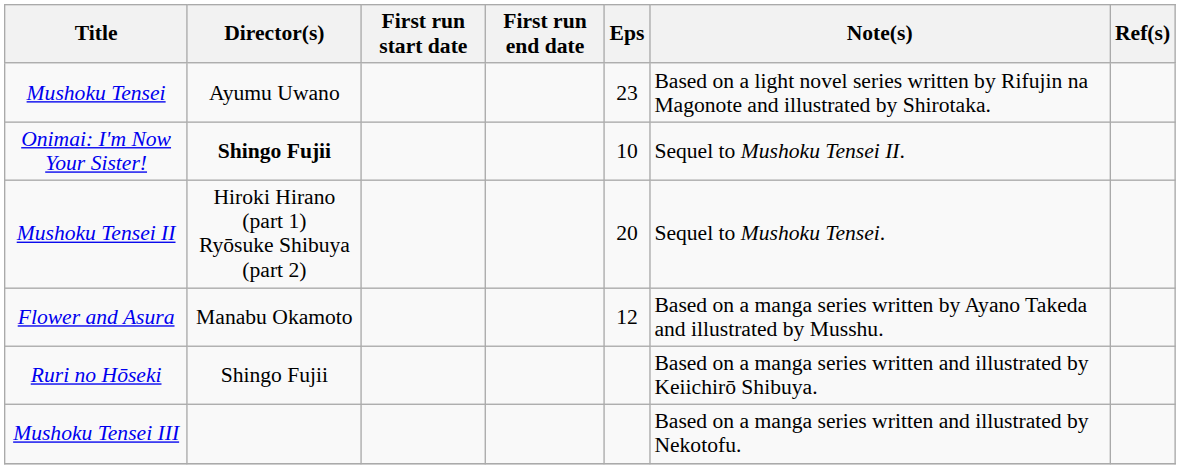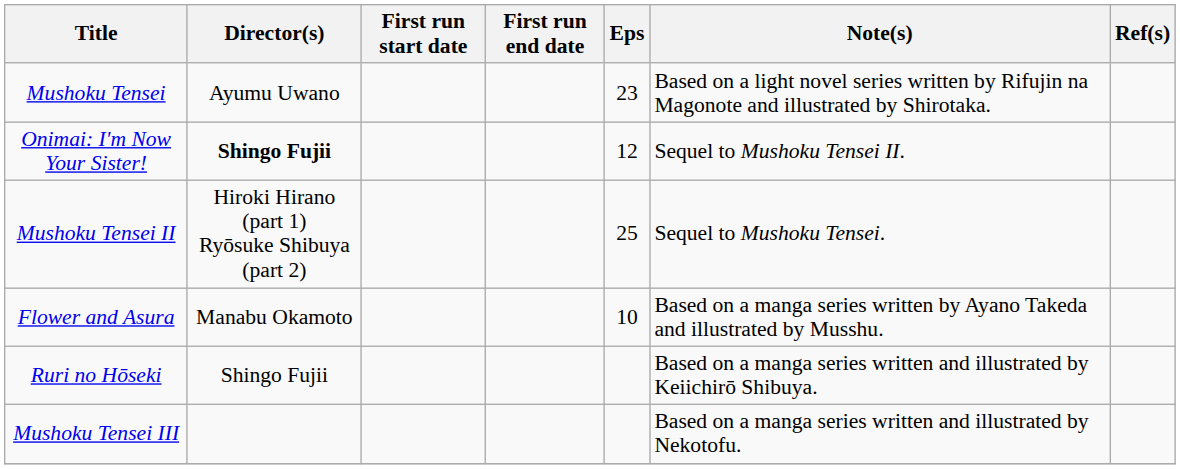Onimai: I'm Now Your Sister! | Eps: 10 -> 12
Mushoku Tensei II | Eps: 20 -> 25
Flower and Asura | Eps: 12 -> 10
